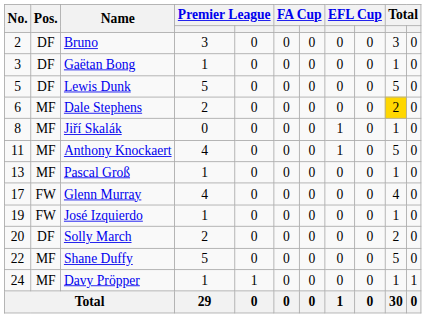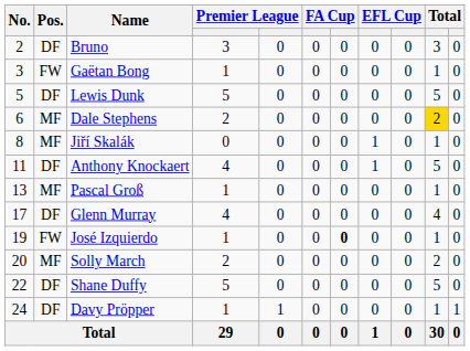Gaëtan Bong | Pos.: DF -> FW
Anthony Knockaert | Pos.: MF -> DF
Glenn Murray | Pos.: FW -> DF
José Izquierdo | column 7: normal -> bold
Solly March | Pos.: DF -> MF
Shane Duffy | Pos.: MF -> DF
Davy Pröpper | Pos.: MF -> DF
